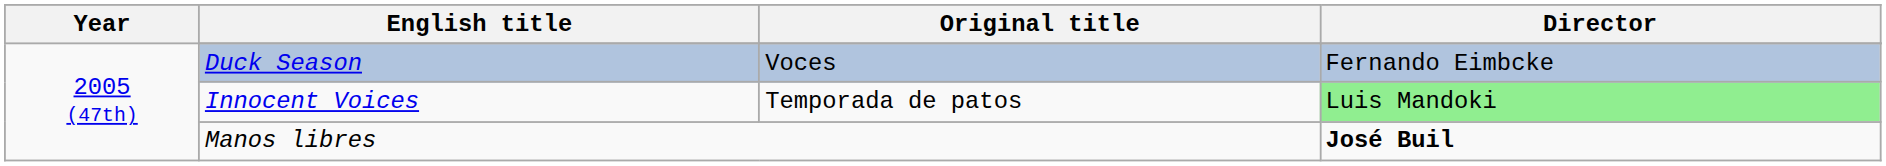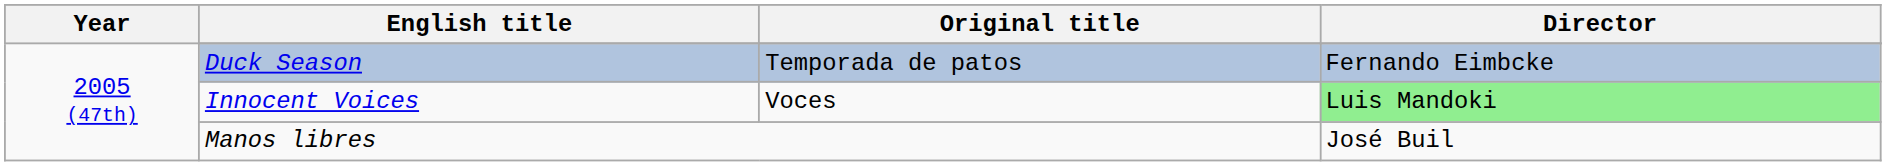Duck Season | Original title: Voces -> Temporada de patos
Innocent Voices | Original title: Temporada de patos -> Voces
Manos libres | Director: bold -> normal
